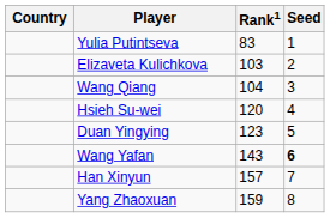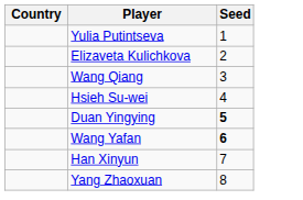- column: Rank1 | 83 | 103 | 104 | 120 | 123 | 143 | 157 | 159
Duan Yingying | Seed: normal -> bold
